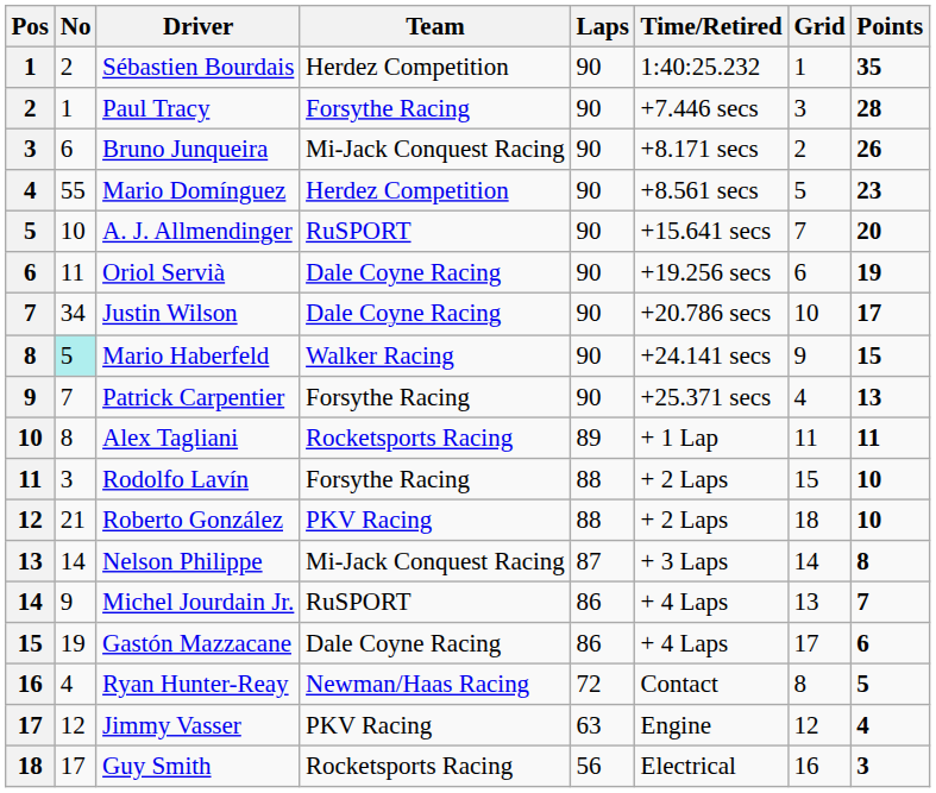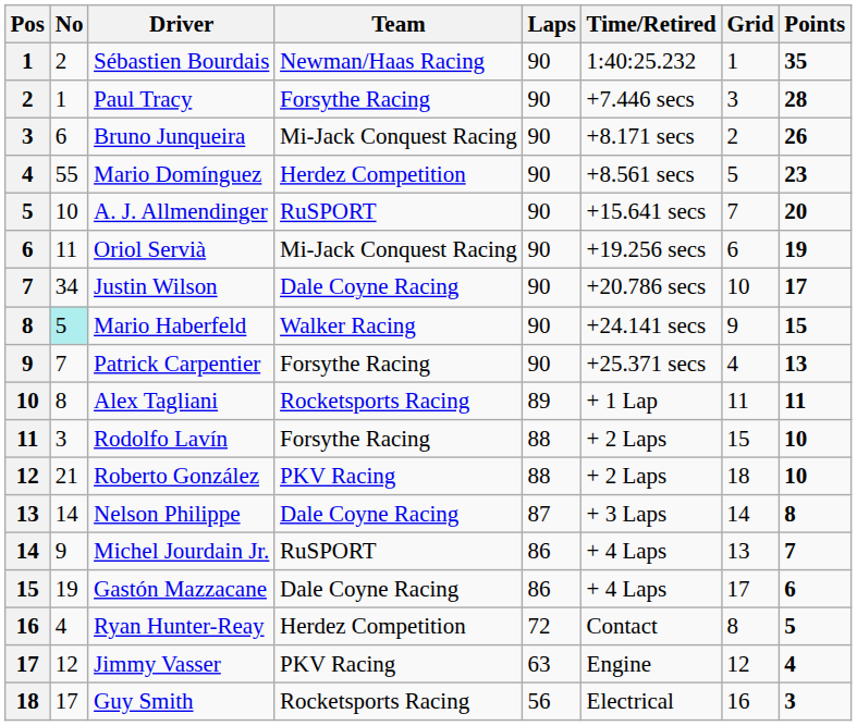Sébastien Bourdais | Team: Herdez Competition -> Newman/Haas Racing
Oriol Servià | Team: Dale Coyne Racing -> Mi-Jack Conquest Racing
Nelson Philippe | Team: Mi-Jack Conquest Racing -> Dale Coyne Racing
Ryan Hunter-Reay | Team: Newman/Haas Racing -> Herdez Competition
